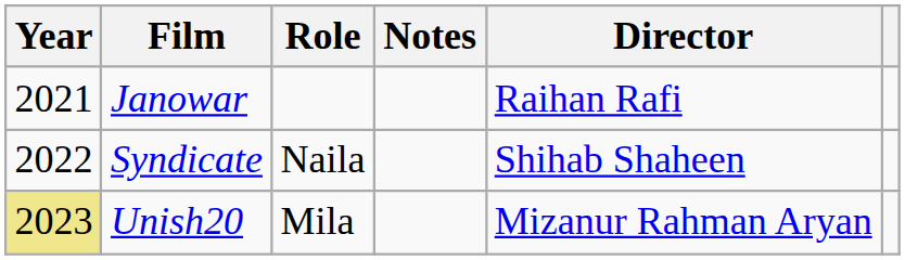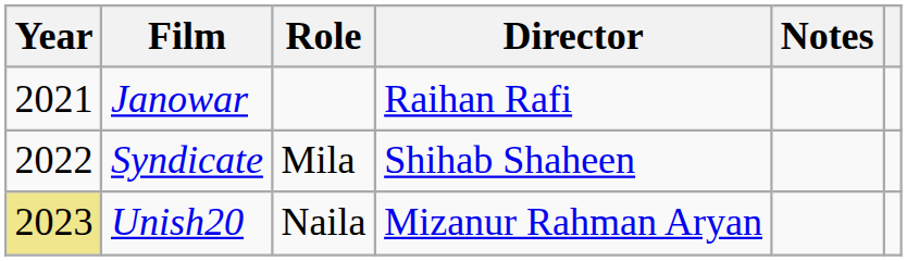columns swapped: Director <-> Notes
Syndicate | Role: Naila -> Mila
Unish20 | Role: Mila -> Naila
